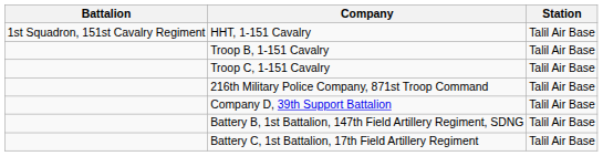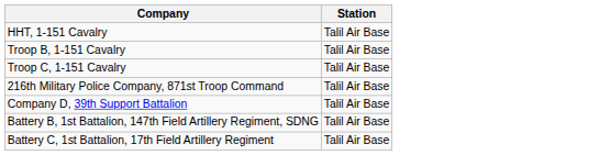- column: Battalion | 1st Squadron, 151st Cavalry Regiment
